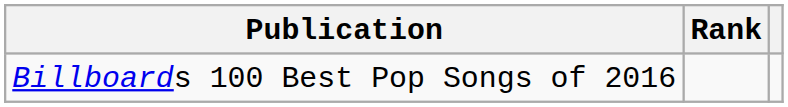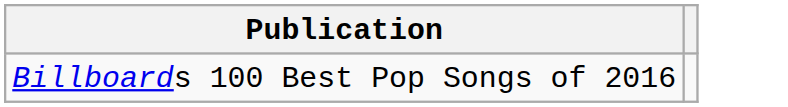- column: Rank
